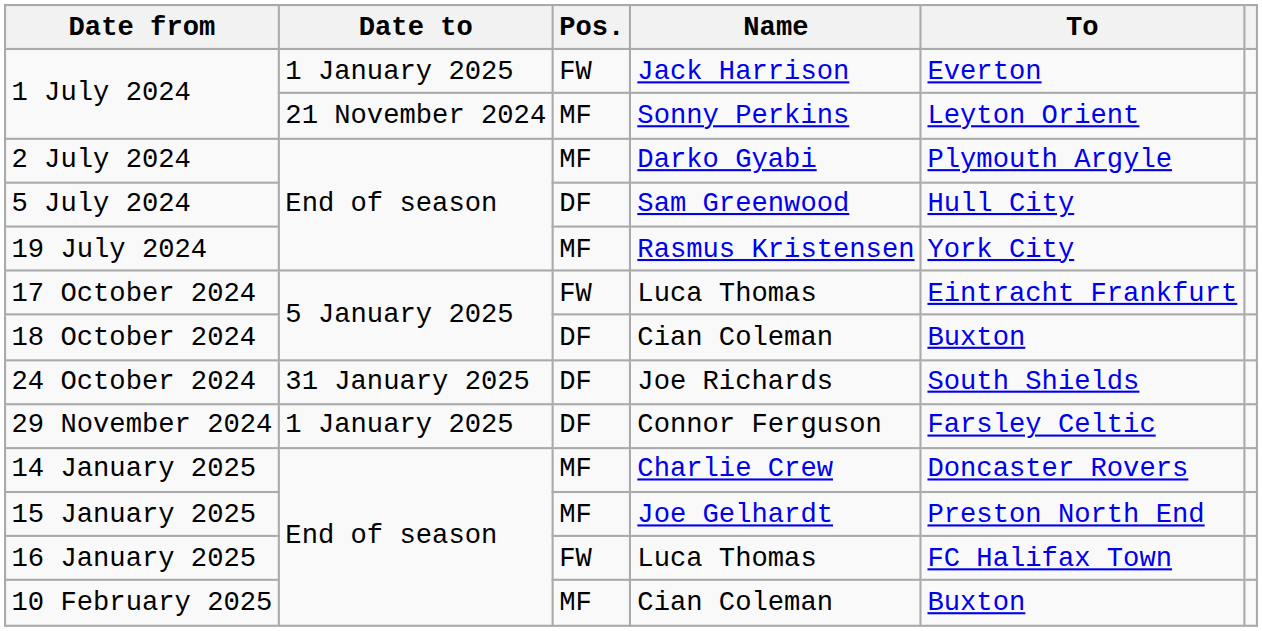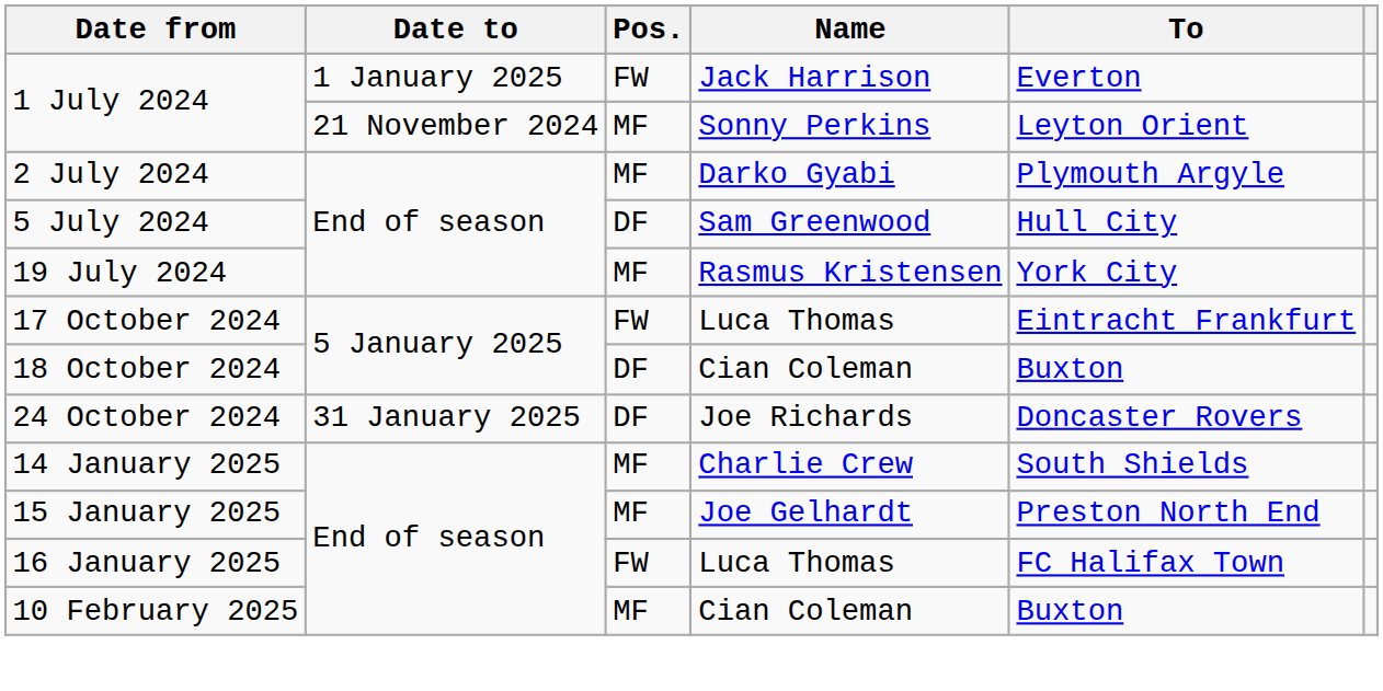24 October 2024 | To: South Shields -> Doncaster Rovers
- row: 29 November 2024 | 1 January 2025 | DF | Connor Ferguson | Farsley Celtic
14 January 2025 | To: Doncaster Rovers -> South Shields
